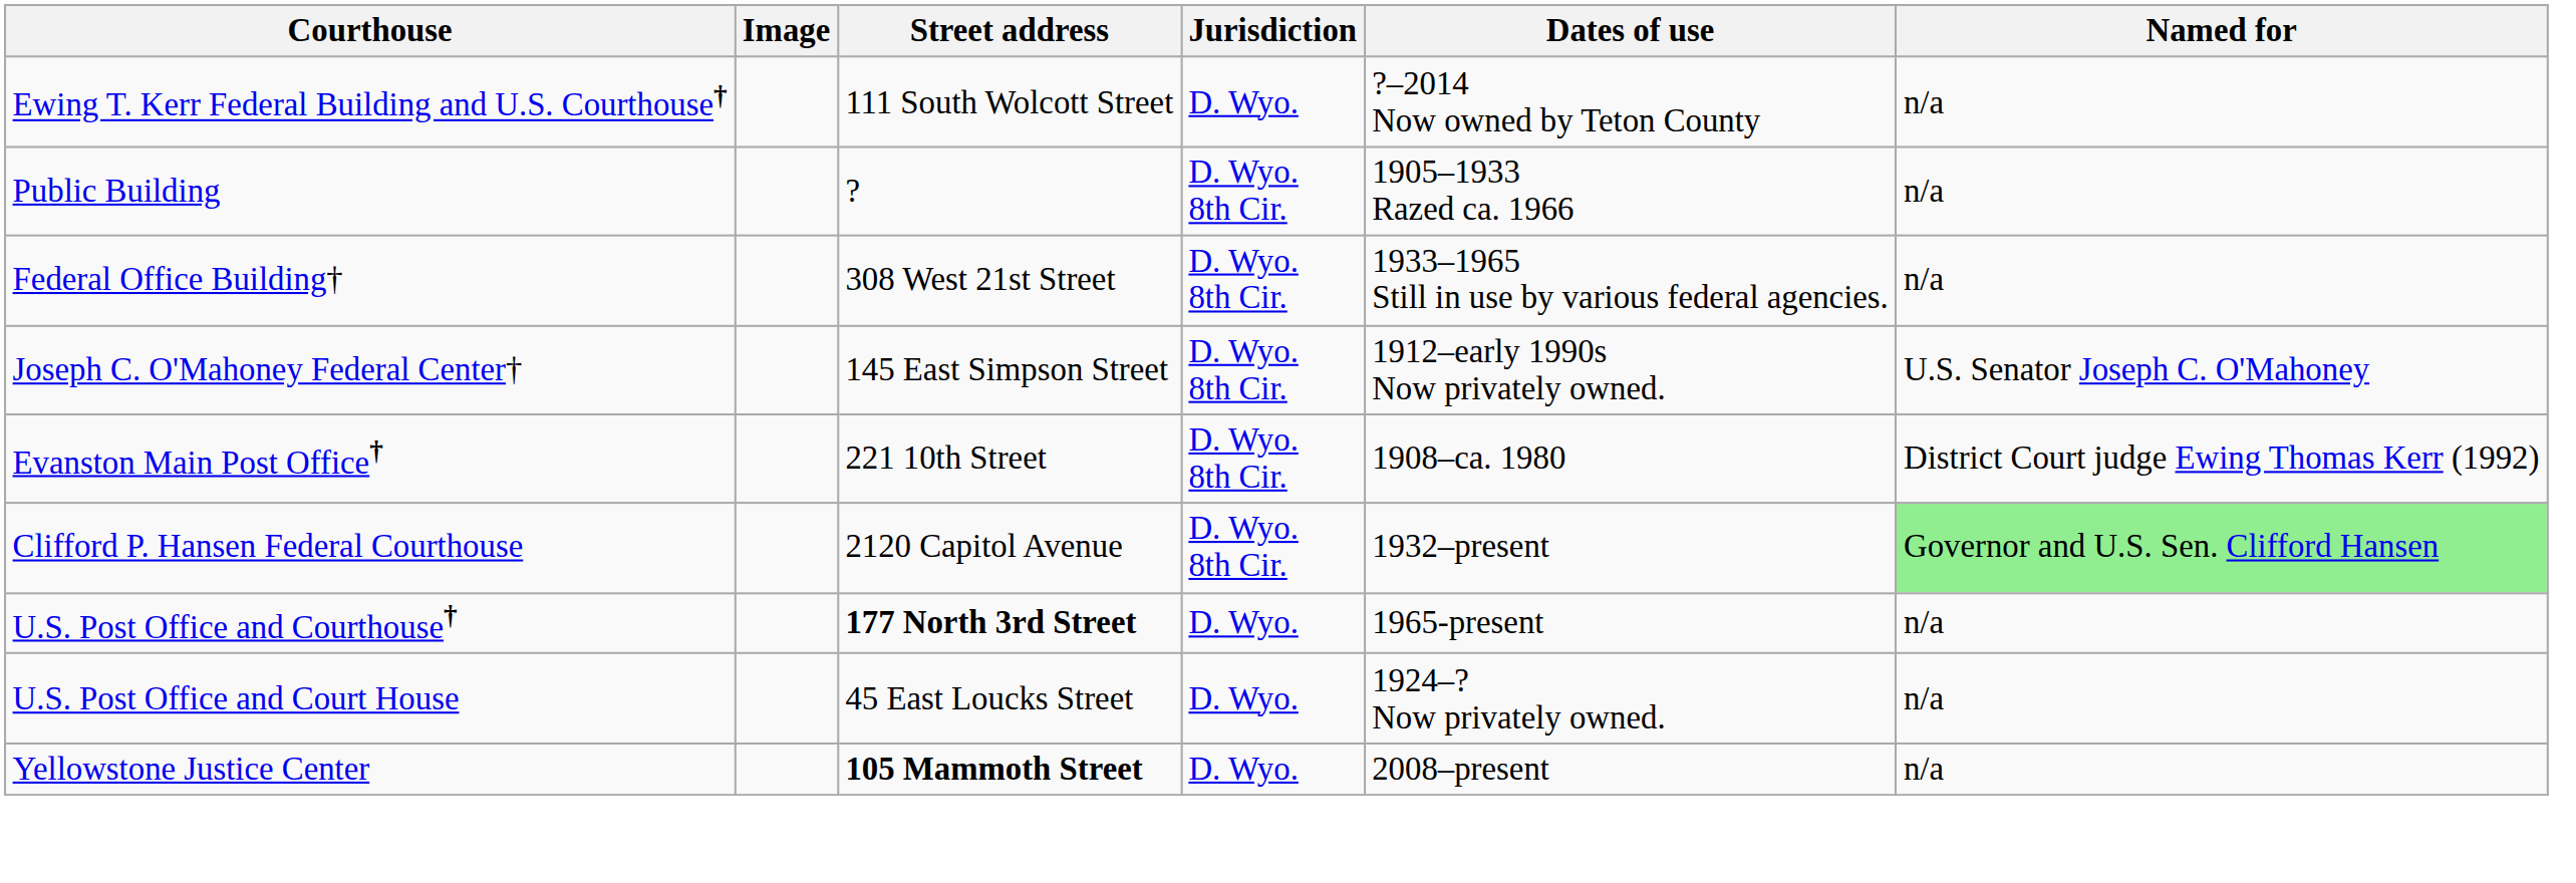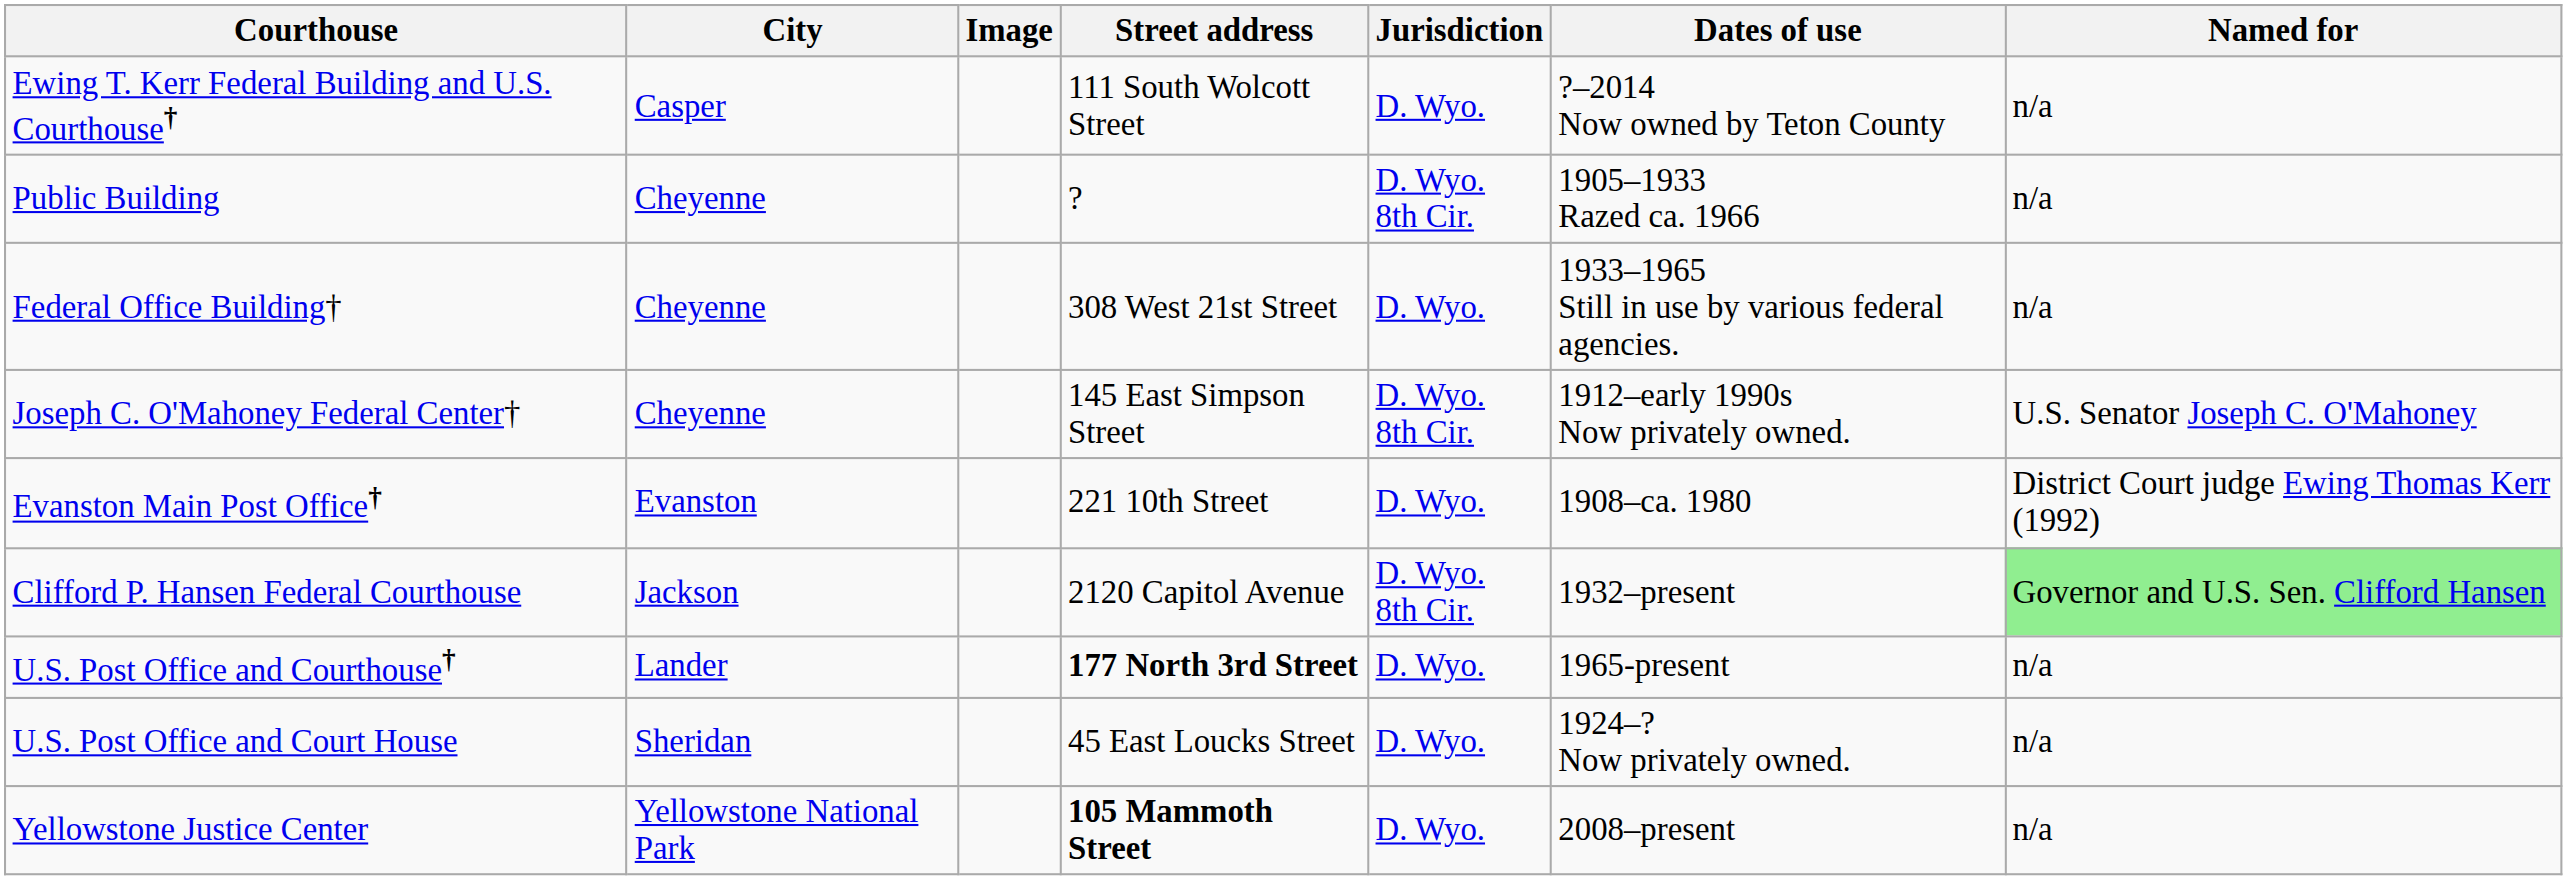+ column: City | Casper | Cheyenne | Cheyenne | Cheyenne | Evanston | Jackson | Lander | Sheridan | Yellowstone National Park
Federal Office Building† | Jurisdiction: D. Wyo. 8th Cir. -> D. Wyo.
Evanston Main Post Office† | Jurisdiction: D. Wyo. 8th Cir. -> D. Wyo.
